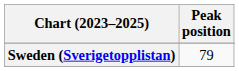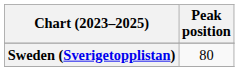Sweden (Sverigetopplistan) | Peak position: 79 -> 80
